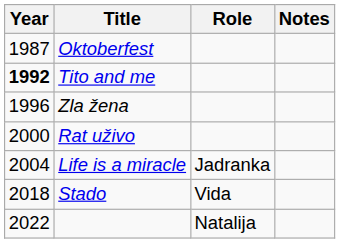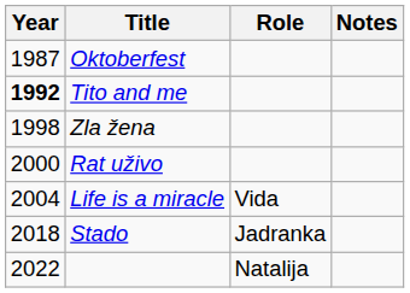Zla žena | Year: 1996 -> 1998
Life is a miracle | Role: Jadranka -> Vida
Stado | Role: Vida -> Jadranka
